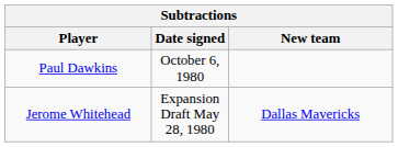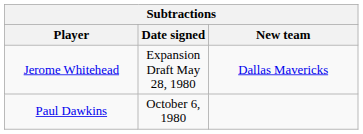rows swapped: Jerome Whitehead <-> Paul Dawkins
